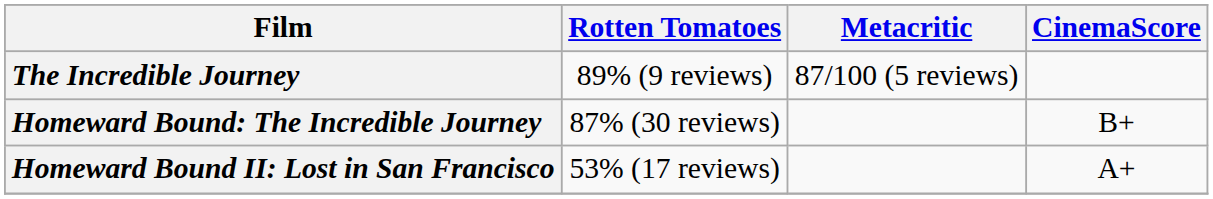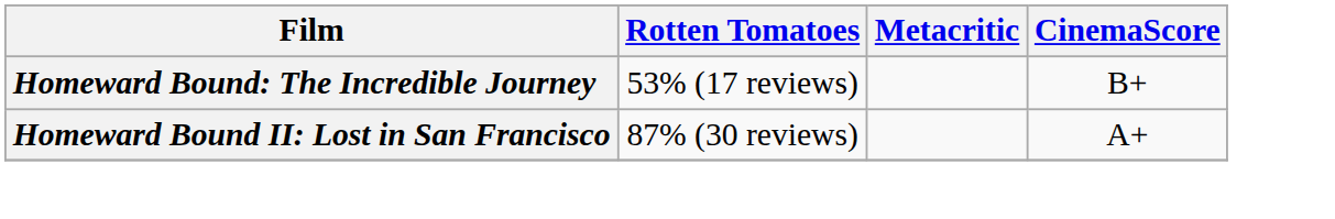- row: The Incredible Journey | 89% (9 reviews) | 87/100 (5 reviews)
Homeward Bound: The Incredible Journey | Rotten Tomatoes: 87% (30 reviews) -> 53% (17 reviews)
Homeward Bound II: Lost in San Francisco | Rotten Tomatoes: 53% (17 reviews) -> 87% (30 reviews)
